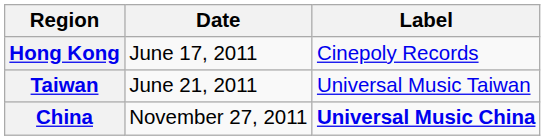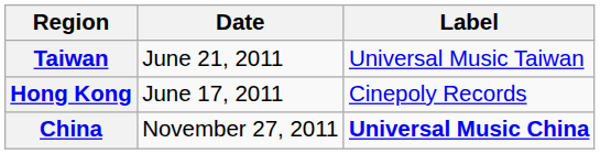rows swapped: Hong Kong <-> Taiwan
